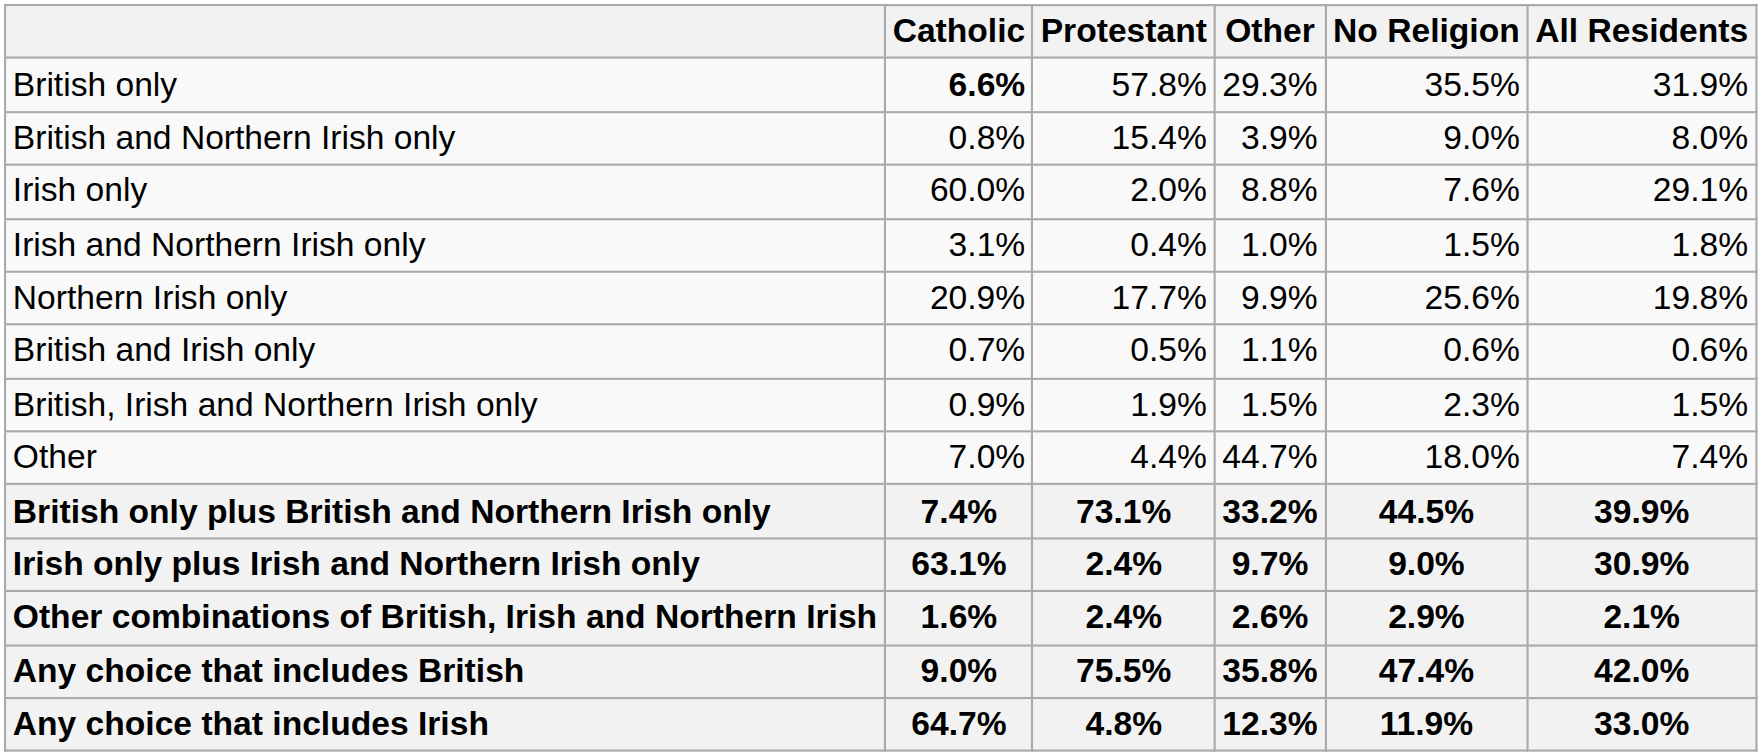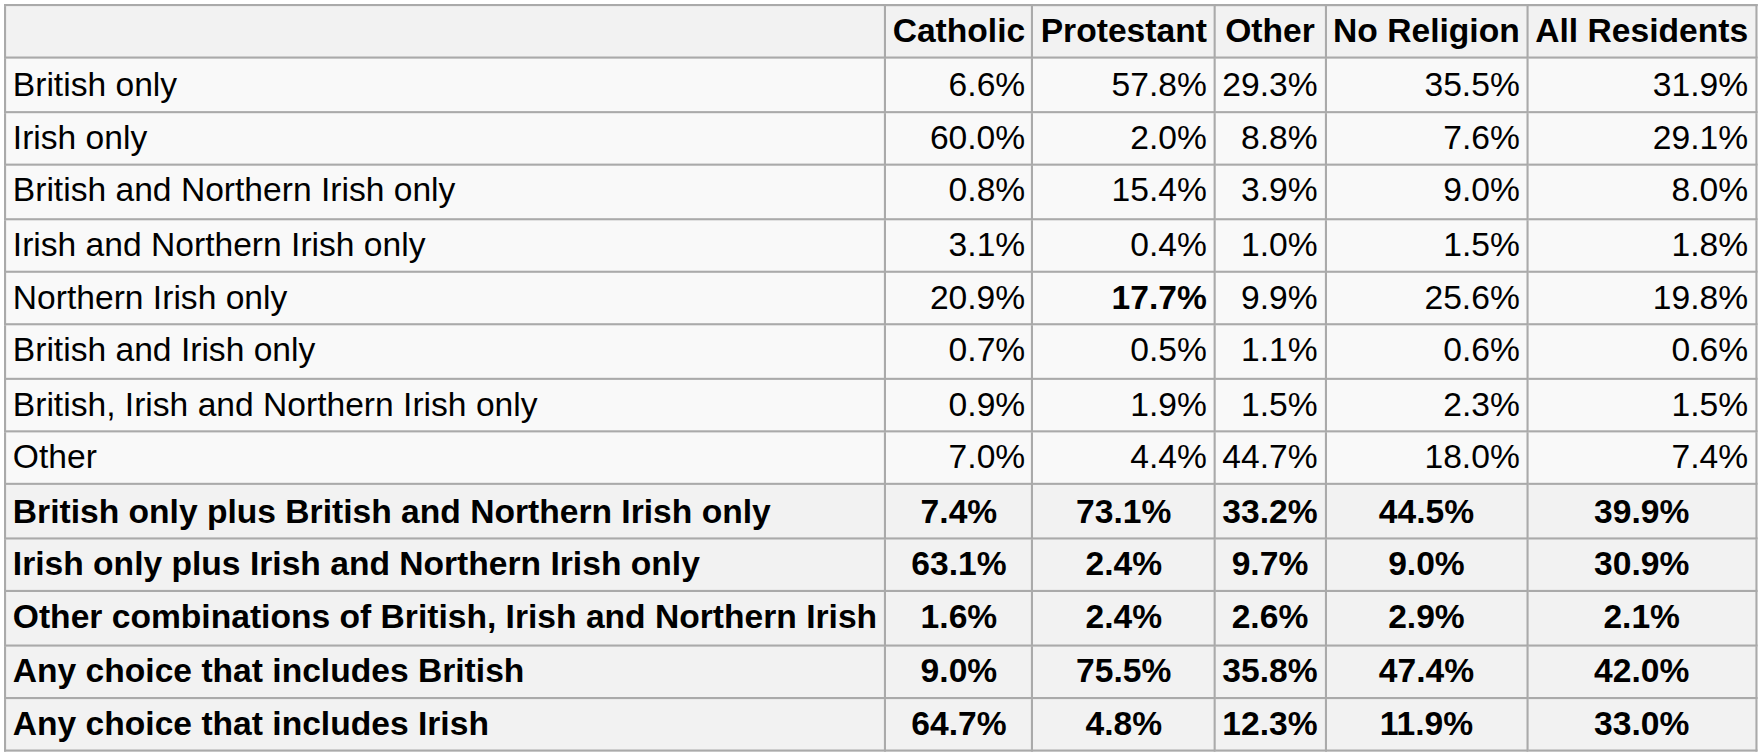British only | Catholic: bold -> normal
rows swapped: British and Northern Irish only <-> Irish only
Northern Irish only | Protestant: normal -> bold
